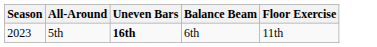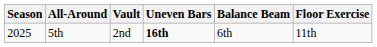+ column: Vault | 2nd
5th | Season: 2023 -> 2025
